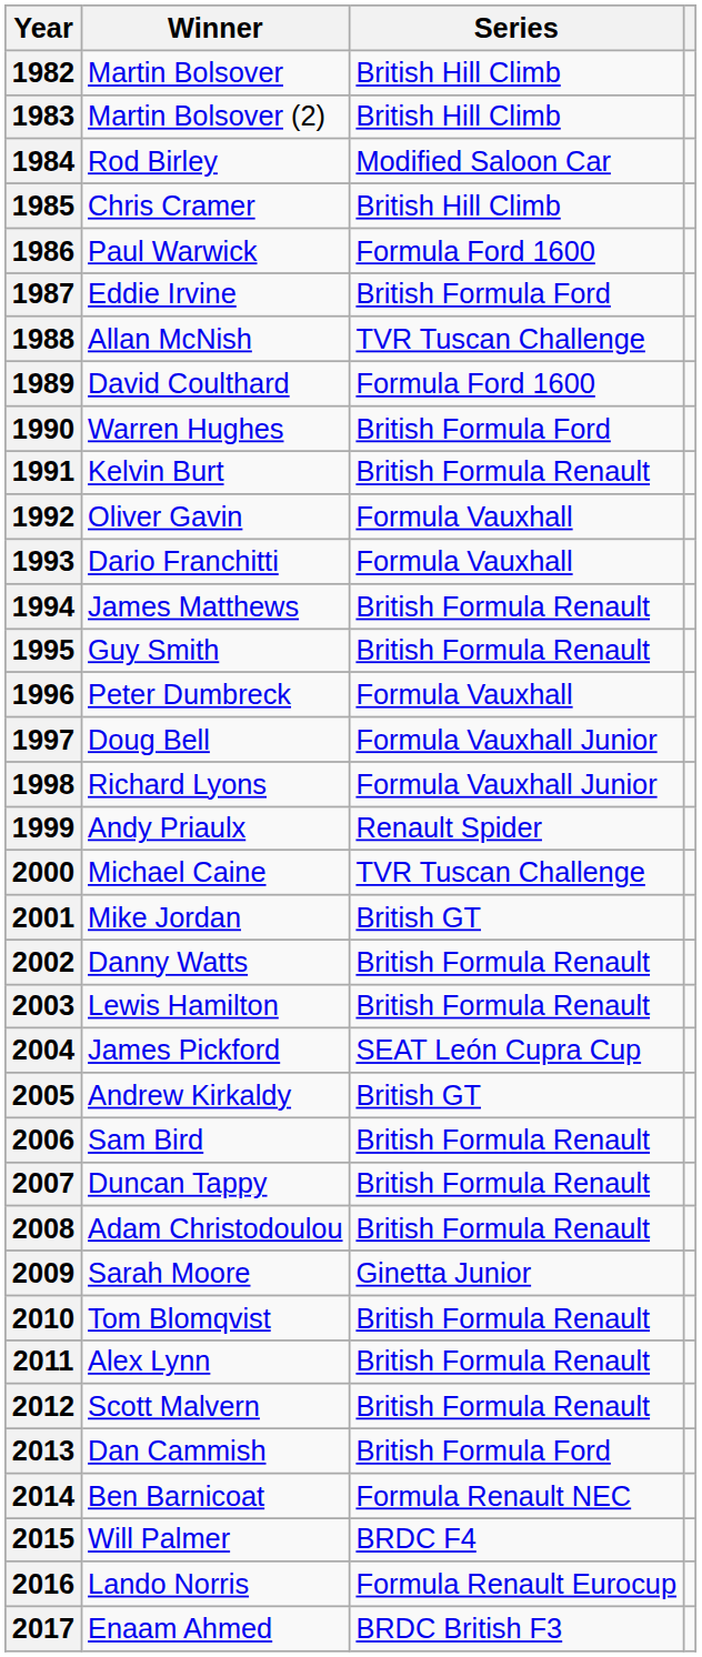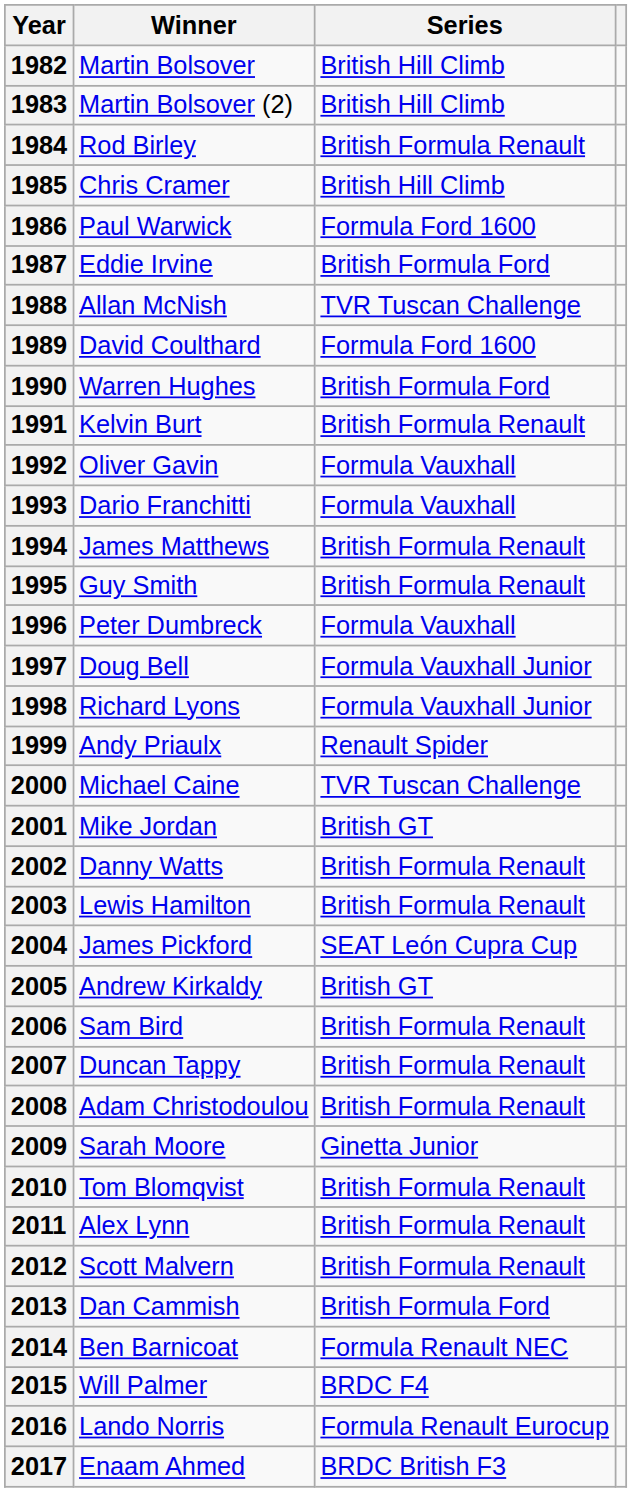1984 | Series: Modified Saloon Car -> British Formula Renault
